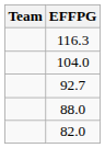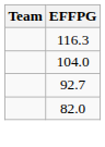- row: 88.0
